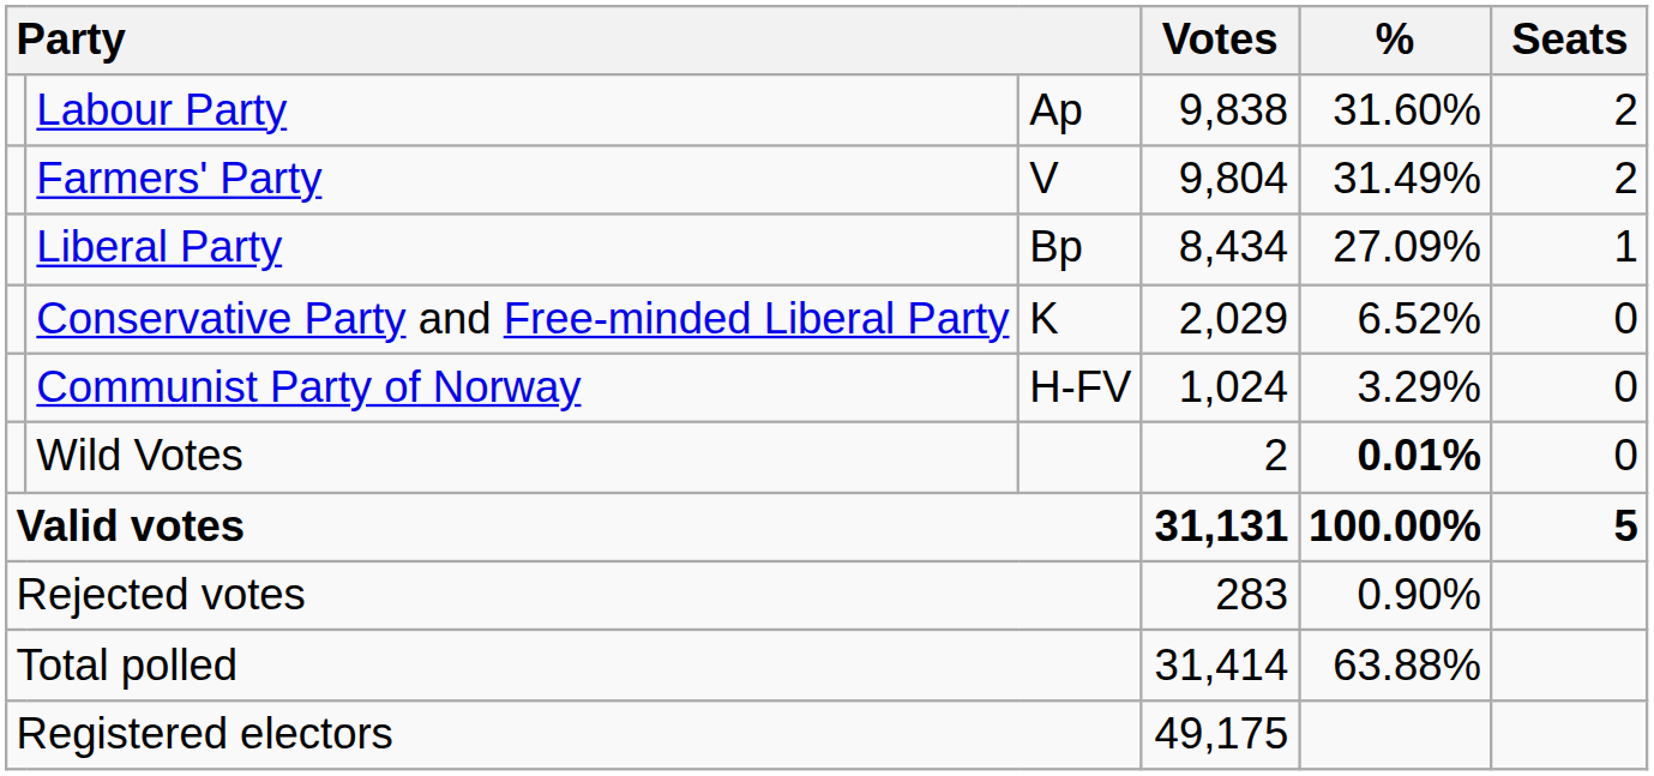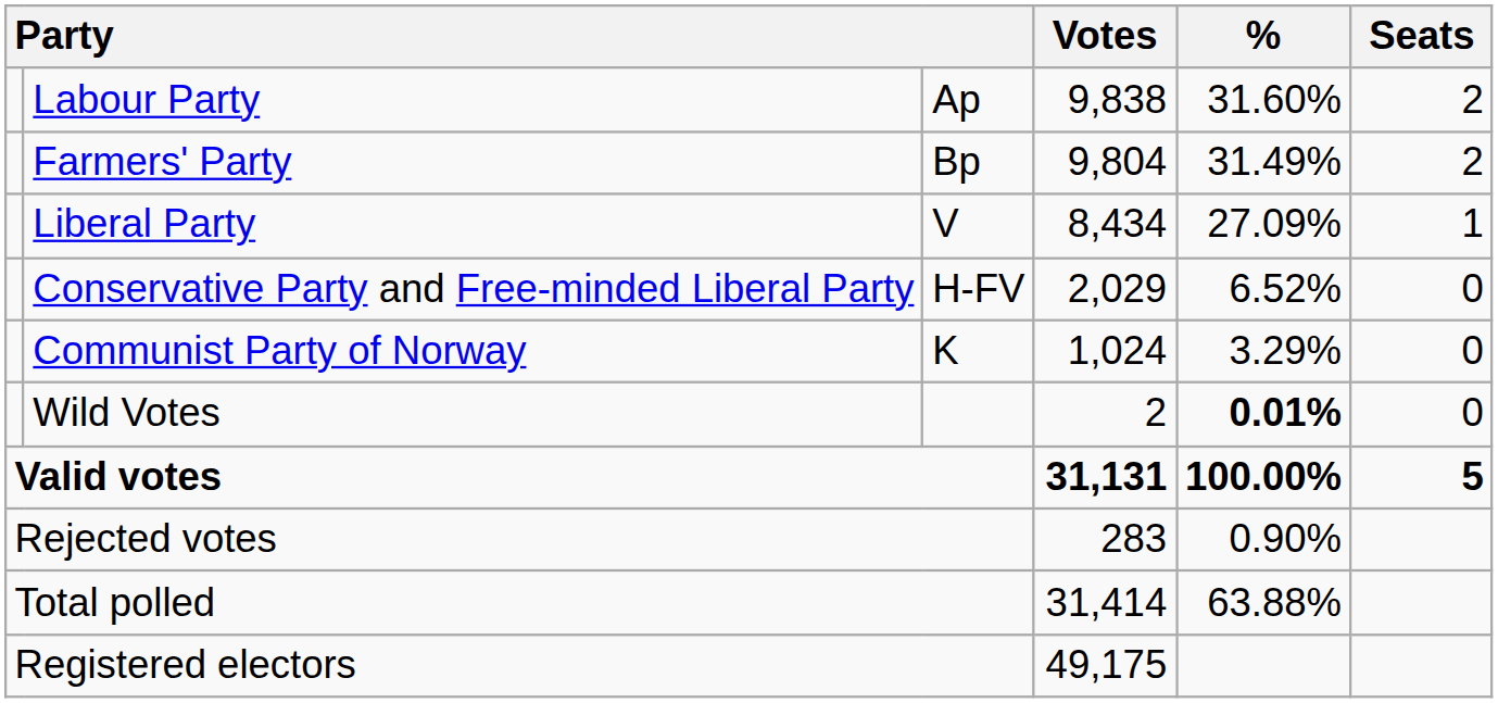Farmers' Party | column 3: V -> Bp
Liberal Party | column 3: Bp -> V
Conservative Party and Free-minded Liberal Party | column 3: K -> H-FV
Communist Party of Norway | column 3: H-FV -> K
